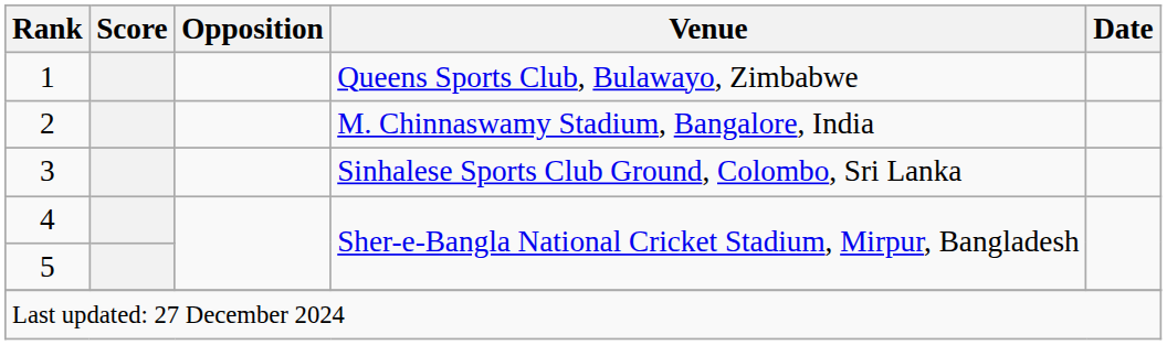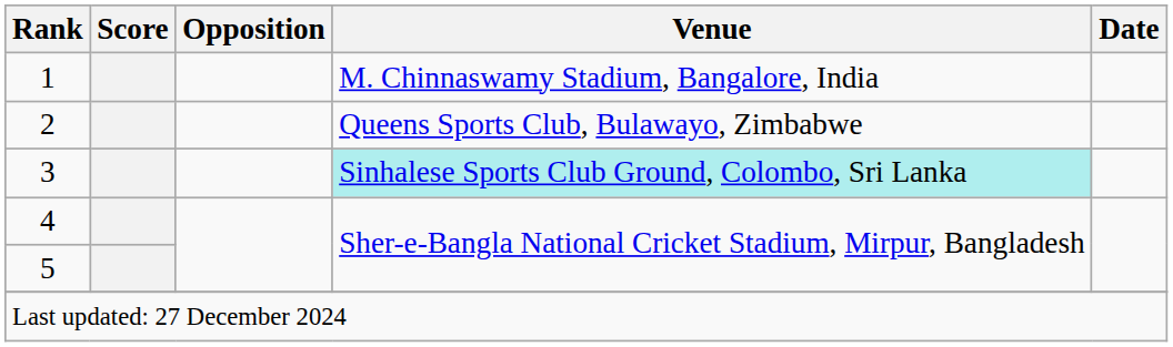1 | Venue: Queens Sports Club, Bulawayo, Zimbabwe -> M. Chinnaswamy Stadium, Bangalore, India
2 | Venue: M. Chinnaswamy Stadium, Bangalore, India -> Queens Sports Club, Bulawayo, Zimbabwe
3 | Venue: no background -> paleturquoise background
